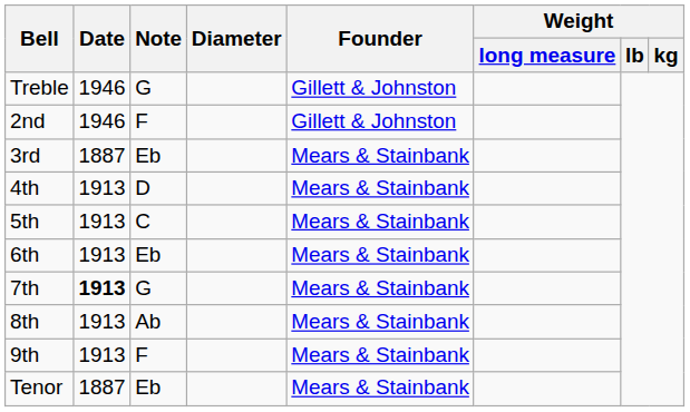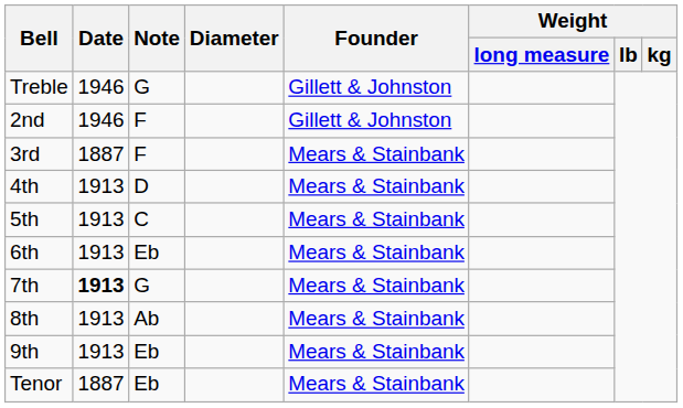3rd | Note: Eb -> F
9th | Note: F -> Eb
